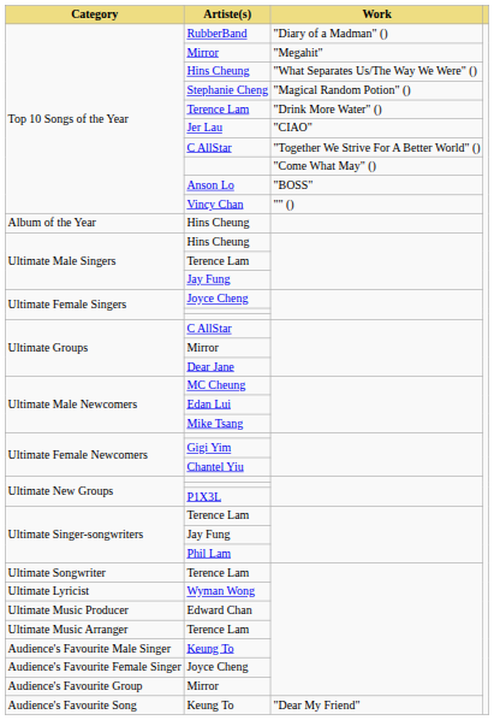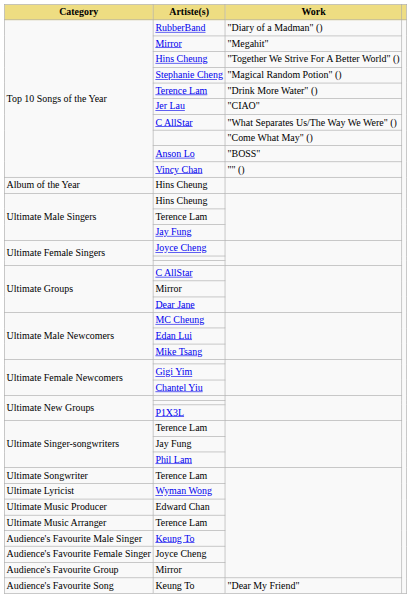Top 10 Songs of the Year / Hins Cheung | Work: "What Separates Us/The Way We Were" () -> "Together We Strive For A Better World" ()
Top 10 Songs of the Year / C AllStar | Work: "Together We Strive For A Better World" () -> "What Separates Us/The Way We Were" ()
